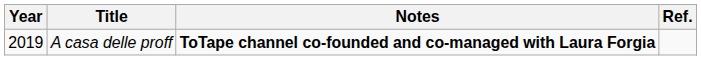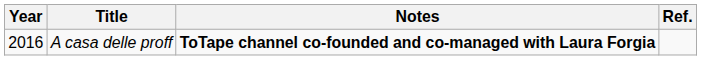A casa delle proff | Year: 2019 -> 2016
